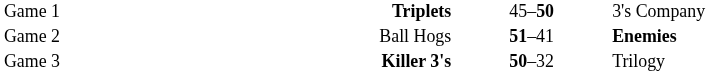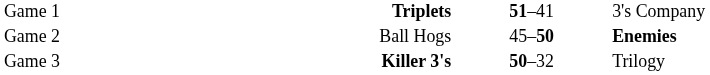Game 1 | column 3: 45–50 -> 51–41
Game 2 | column 3: 51–41 -> 45–50
